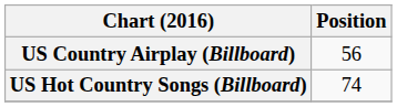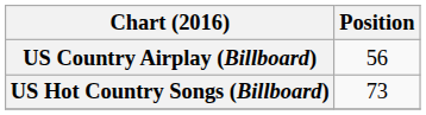US Hot Country Songs (Billboard) | Position: 74 -> 73
